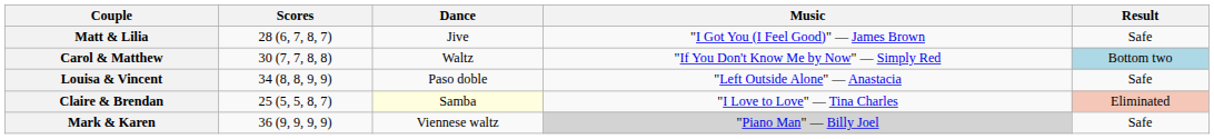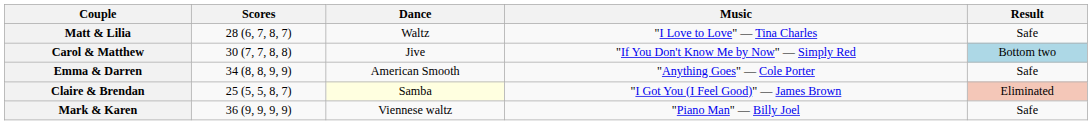Matt & Lilia | Dance: Jive -> Waltz
Matt & Lilia | Music: "I Got You (I Feel Good)" — James Brown -> "I Love to Love" — Tina Charles
Carol & Matthew | Dance: Waltz -> Jive
- row: Louisa & Vincent | 34 (8, 8, 9, 9) | Paso doble | "Left Outside Alone" — Anastacia | Safe
+ row: Emma & Darren | 34 (8, 8, 9, 9) | American Smooth | "Anything Goes" — Cole Porter | Safe
Claire & Brendan | Music: "I Love to Love" — Tina Charles -> "I Got You (I Feel Good)" — James Brown
Mark & Karen | Music: lightgrey background -> no background
